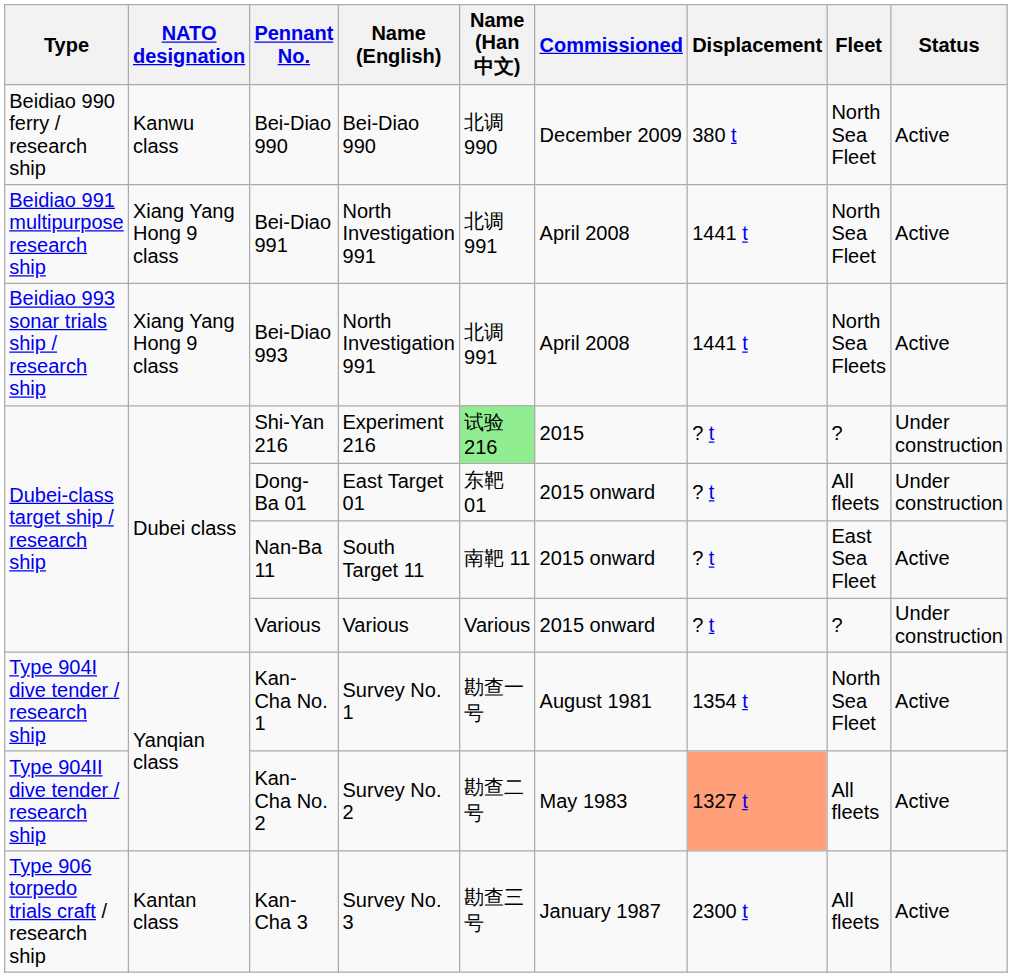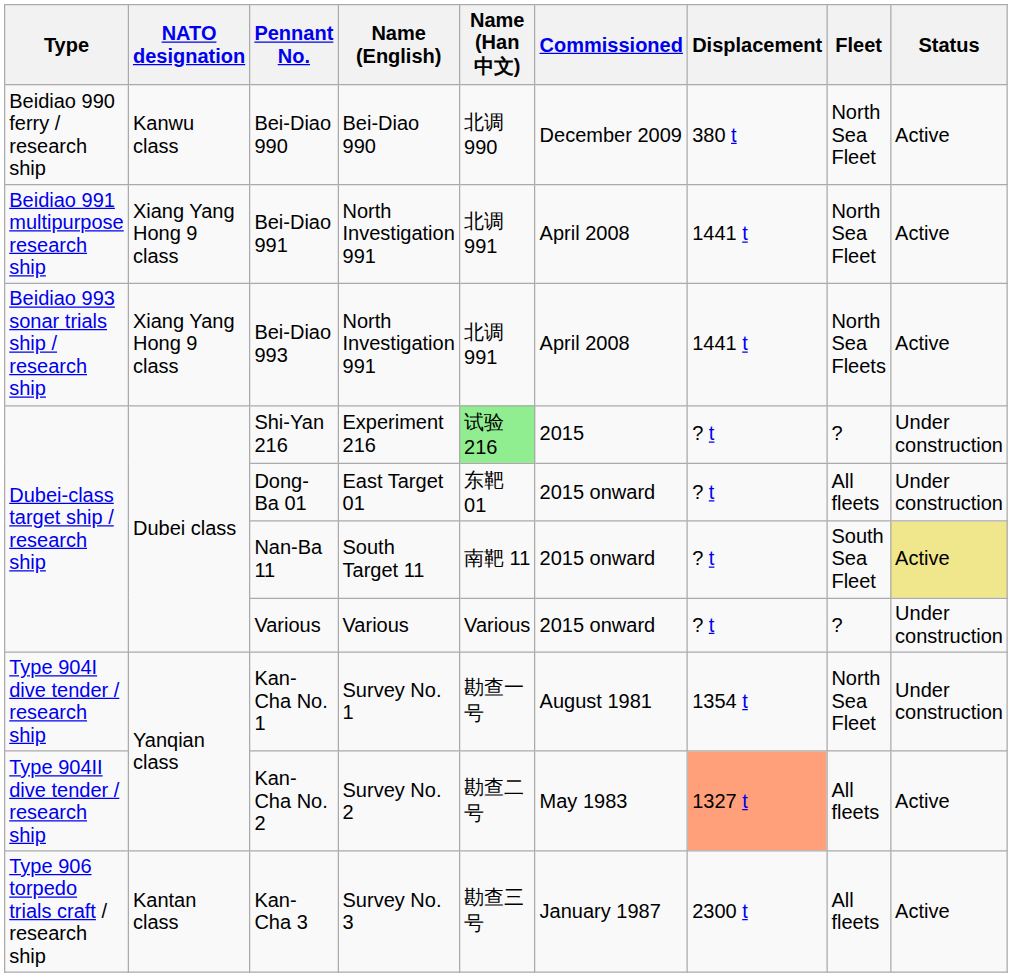Nan-Ba 11 | Fleet: East Sea Fleet -> South Sea Fleet
Nan-Ba 11 | Status: no background -> khaki background
Kan-Cha No. 1 | Status: Active -> Under construction
